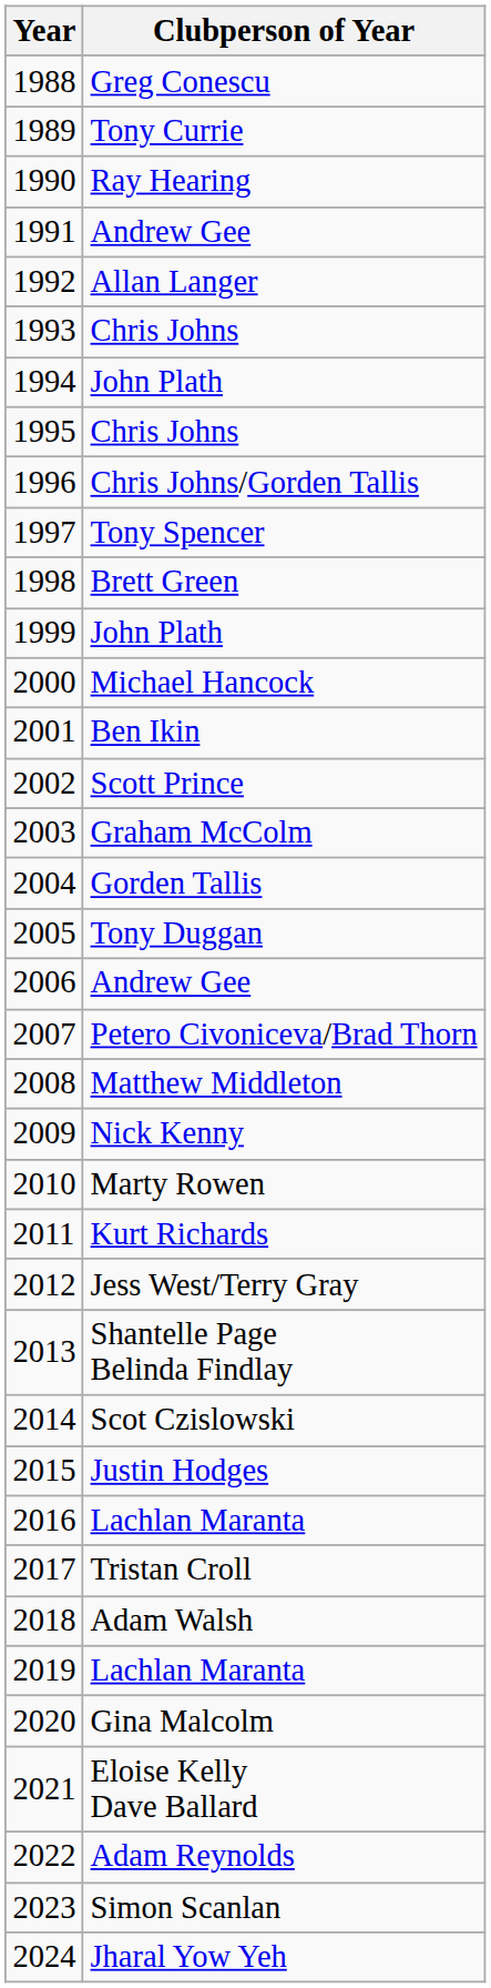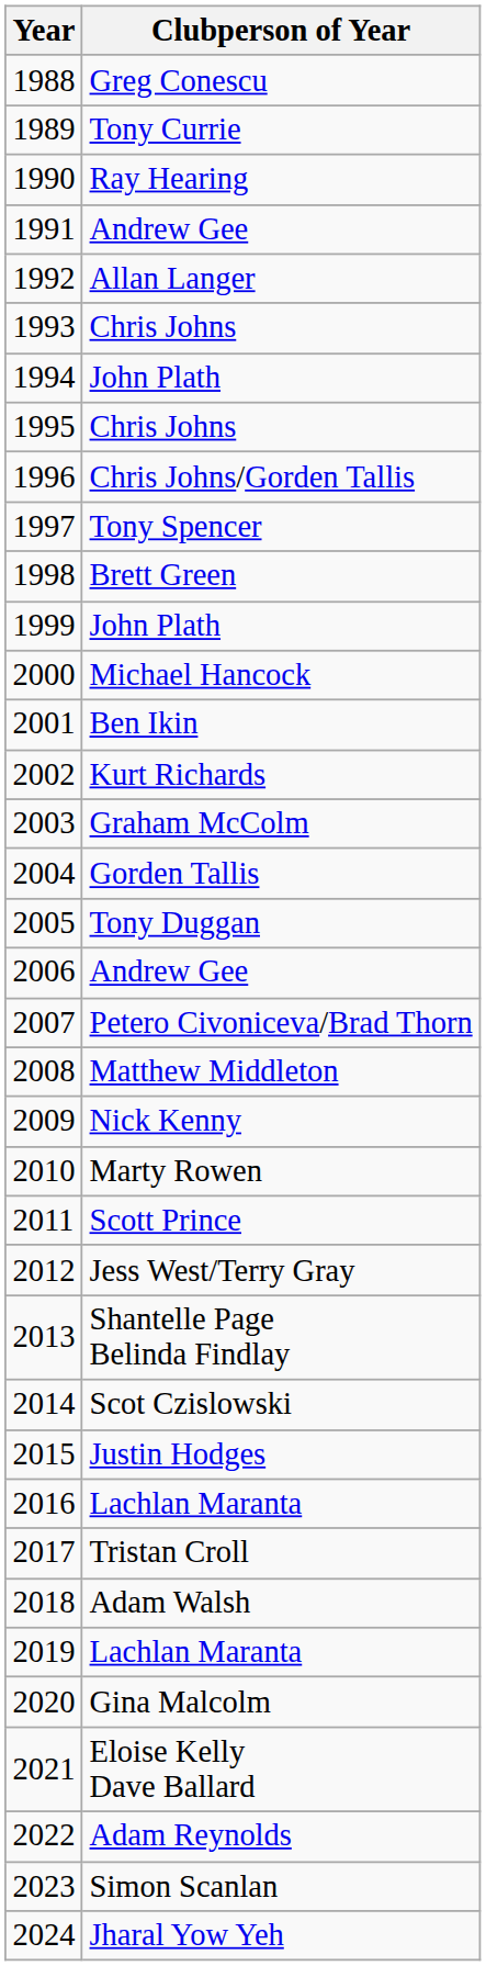2002 | Clubperson of Year: Scott Prince -> Kurt Richards
2011 | Clubperson of Year: Kurt Richards -> Scott Prince
